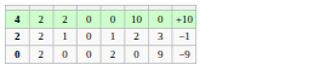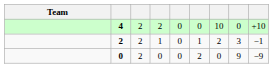+ column: Team
